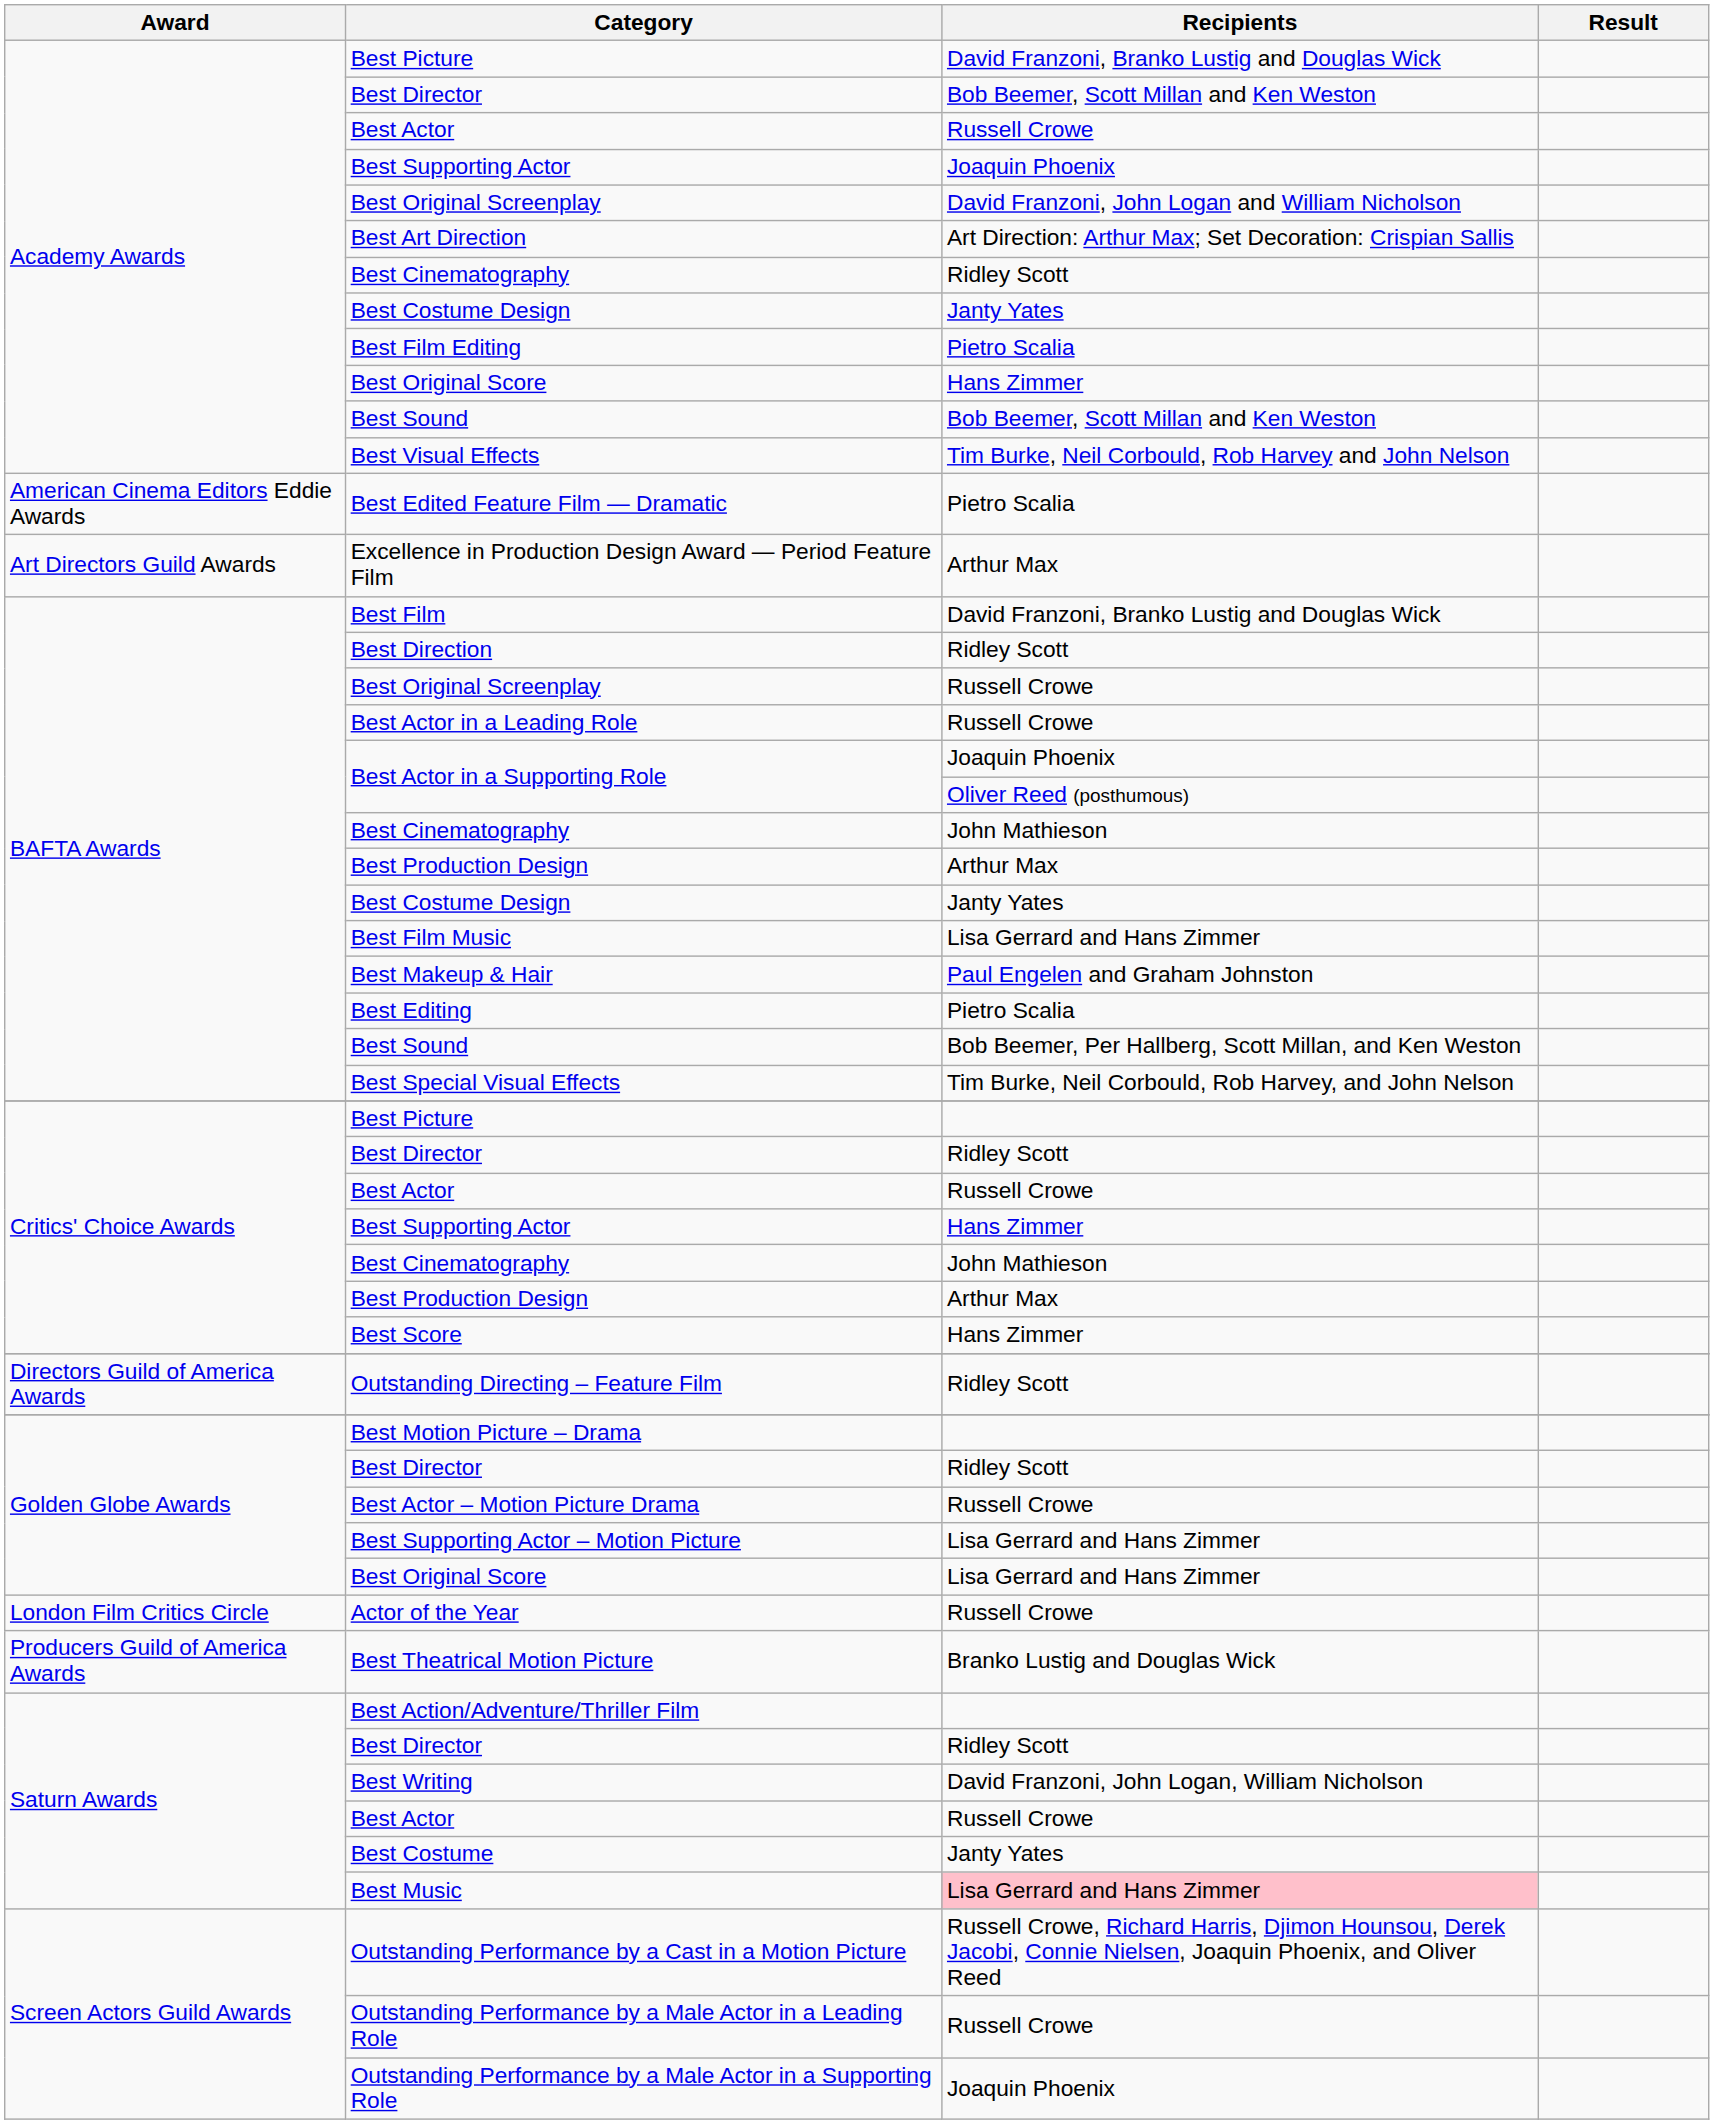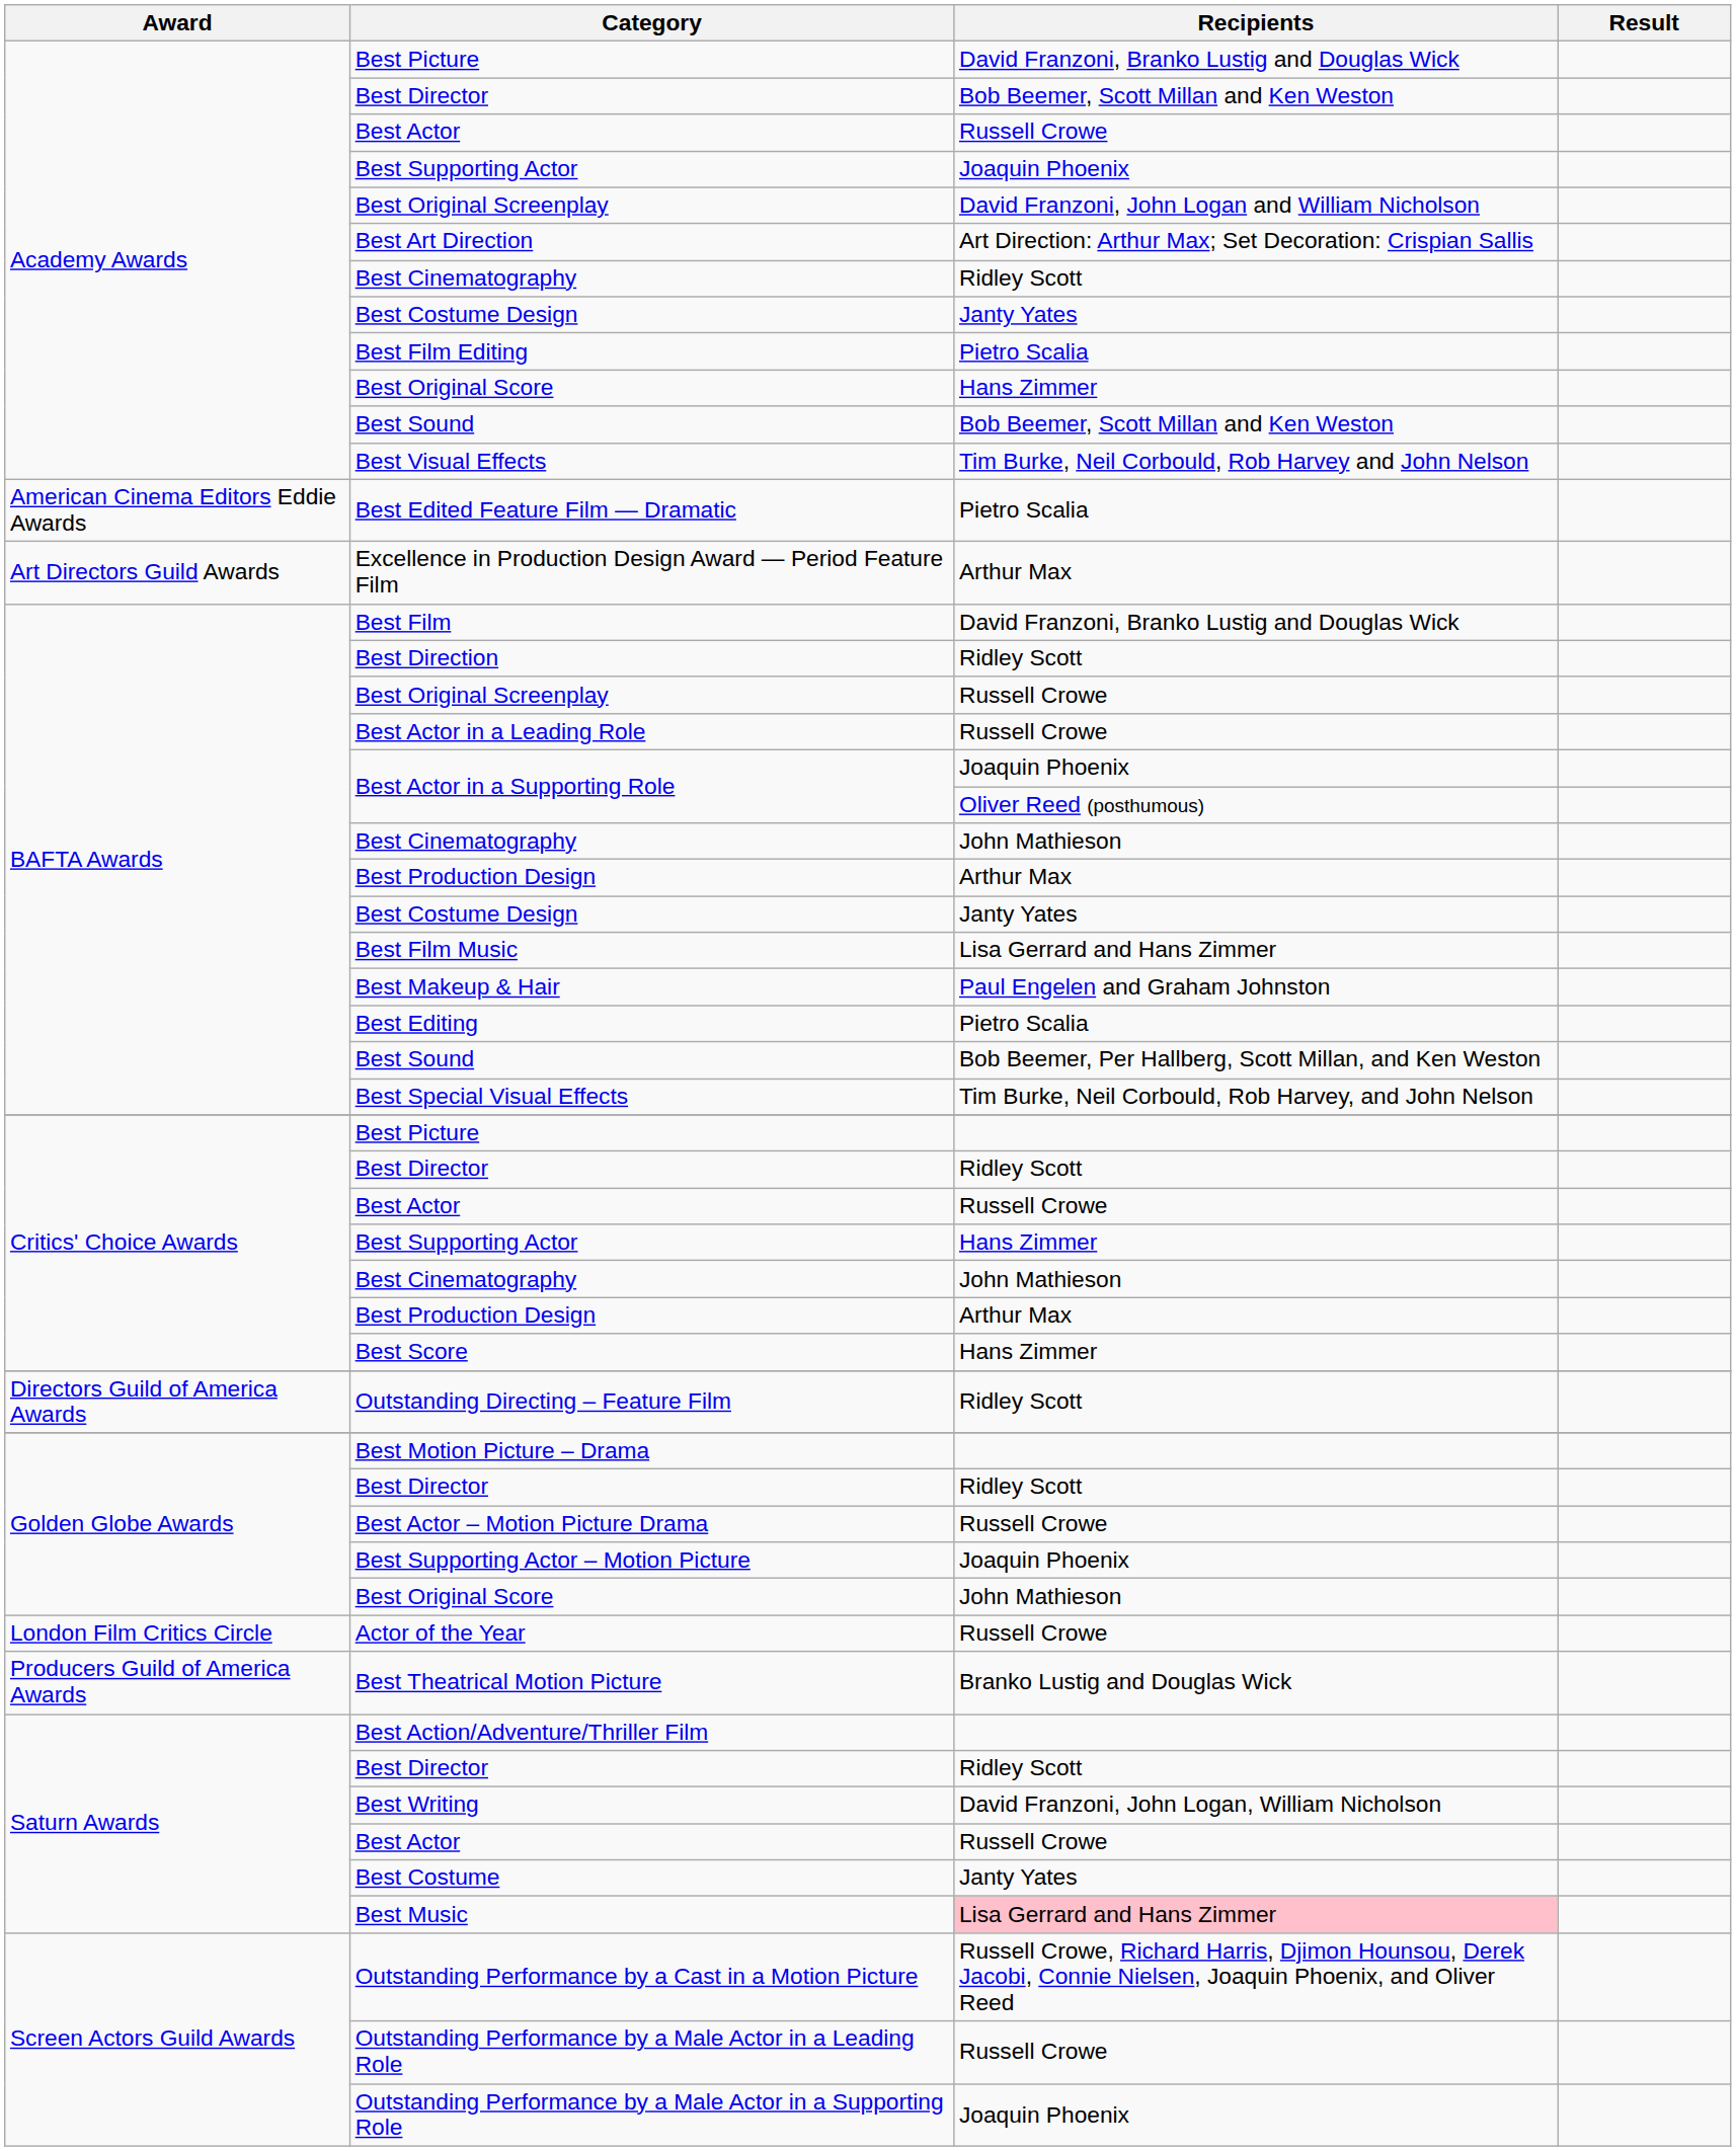Best Supporting Actor – Motion Picture | Recipients: Lisa Gerrard and Hans Zimmer -> Joaquin Phoenix
Golden Globe Awards / Best Original Score | Recipients: Lisa Gerrard and Hans Zimmer -> John Mathieson
